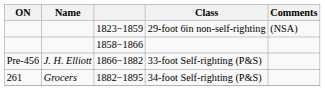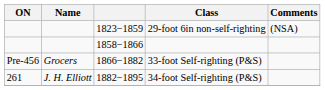33-foot Self-righting (P&S) | Name: J. H. Elliott -> Grocers
34-foot Self-righting (P&S) | Name: Grocers -> J. H. Elliott
